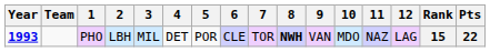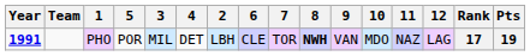columns swapped: 2 <-> 5
PHO | Year: 1993 -> 1991
PHO | Rank: 15 -> 17
PHO | Pts: 22 -> 19
